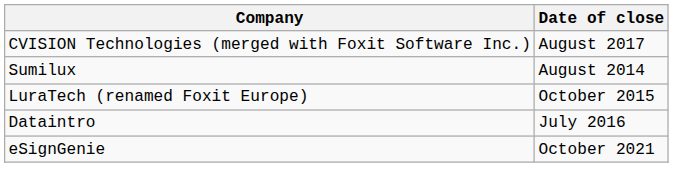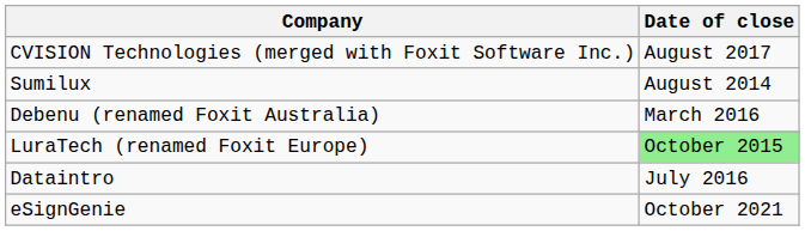+ row: Debenu (renamed Foxit Australia) | March 2016
LuraTech (renamed Foxit Europe) | Date of close: no background -> lightgreen background
